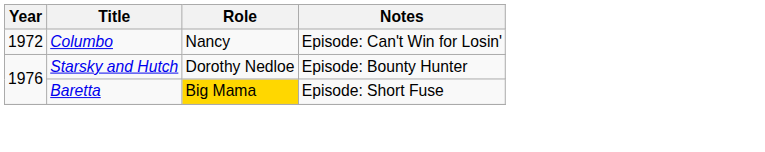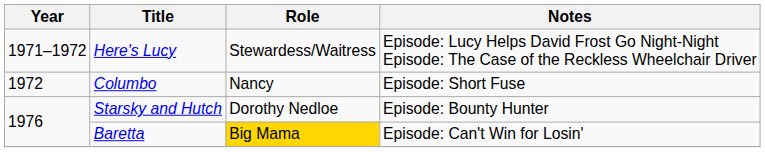+ row: 1971–1972 | Here's Lucy | Stewardess/Waitress | Episode: Lucy Helps David Frost Go Night-Night Episode: The Case of the Reckless Wheelchair Driver
Columbo | Notes: Episode: Can't Win for Losin' -> Episode: Short Fuse
Baretta | Notes: Episode: Short Fuse -> Episode: Can't Win for Losin'
